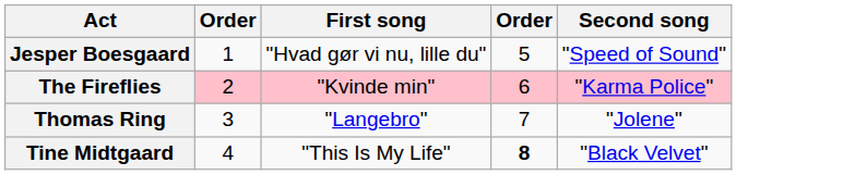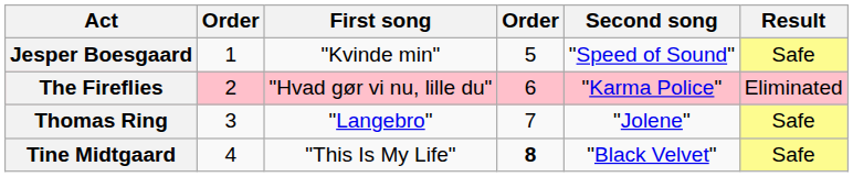+ column: Result | Safe | Eliminated | Safe | Safe
Jesper Boesgaard | First song: "Hvad gør vi nu, lille du" -> "Kvinde min"
The Fireflies | First song: "Kvinde min" -> "Hvad gør vi nu, lille du"
